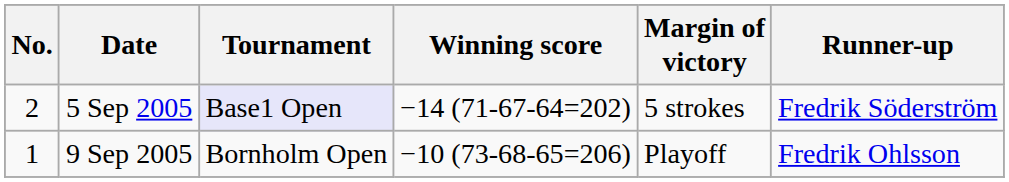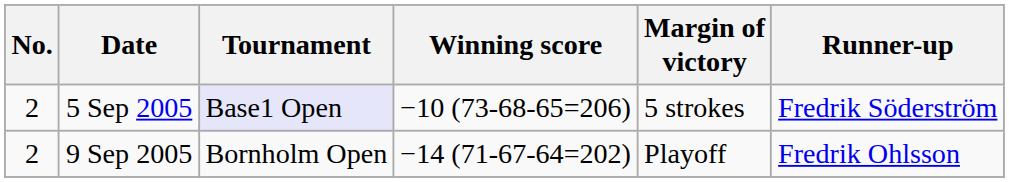5 Sep 2005 | Winning score: −14 (71-67-64=202) -> −10 (73-68-65=206)
9 Sep 2005 | No.: 1 -> 2
9 Sep 2005 | Winning score: −10 (73-68-65=206) -> −14 (71-67-64=202)
